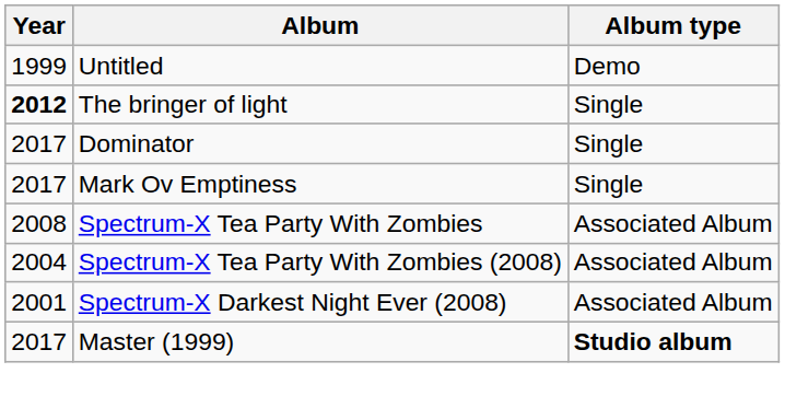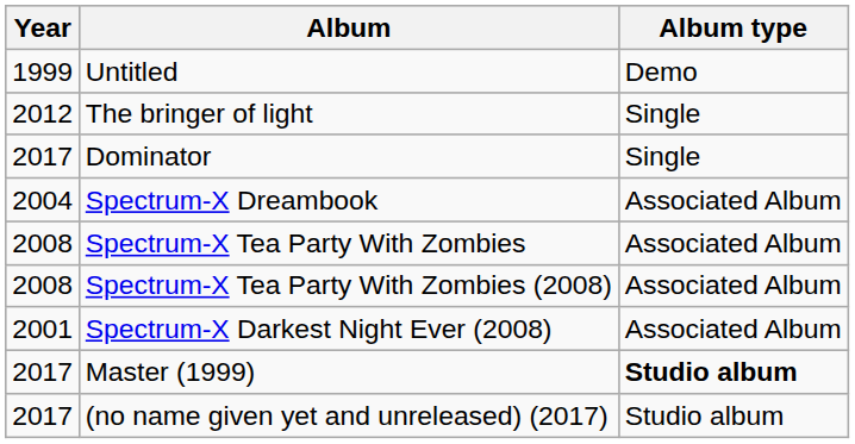The bringer of light | Year: bold -> normal
- row: 2017 | Mark Ov Emptiness | Single
+ row: 2004 | Spectrum-X Dreambook | Associated Album
Spectrum-X Tea Party With Zombies (2008) | Year: 2004 -> 2008
+ row: 2017 | (no name given yet and unreleased) (2017) | Studio album
